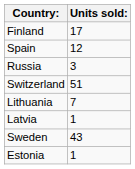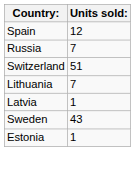- row: Finland | 17
Russia | Units sold:: 3 -> 7
